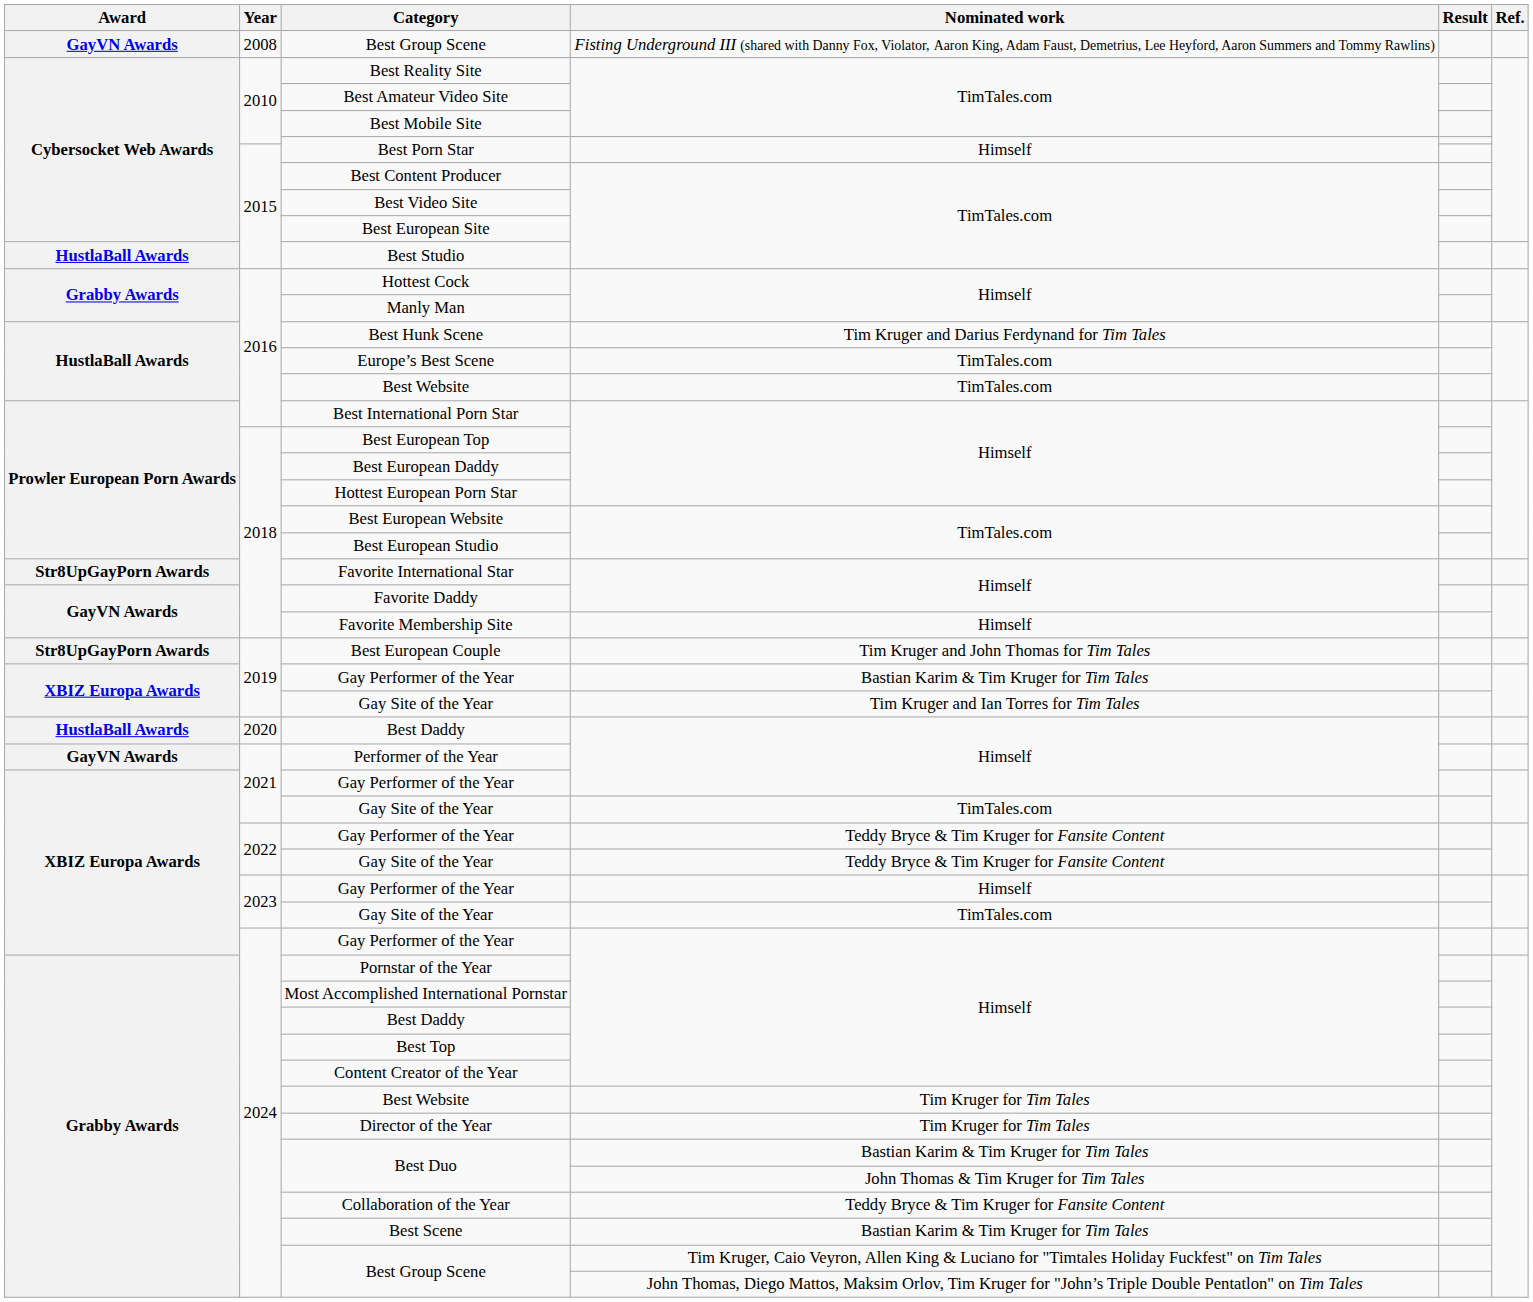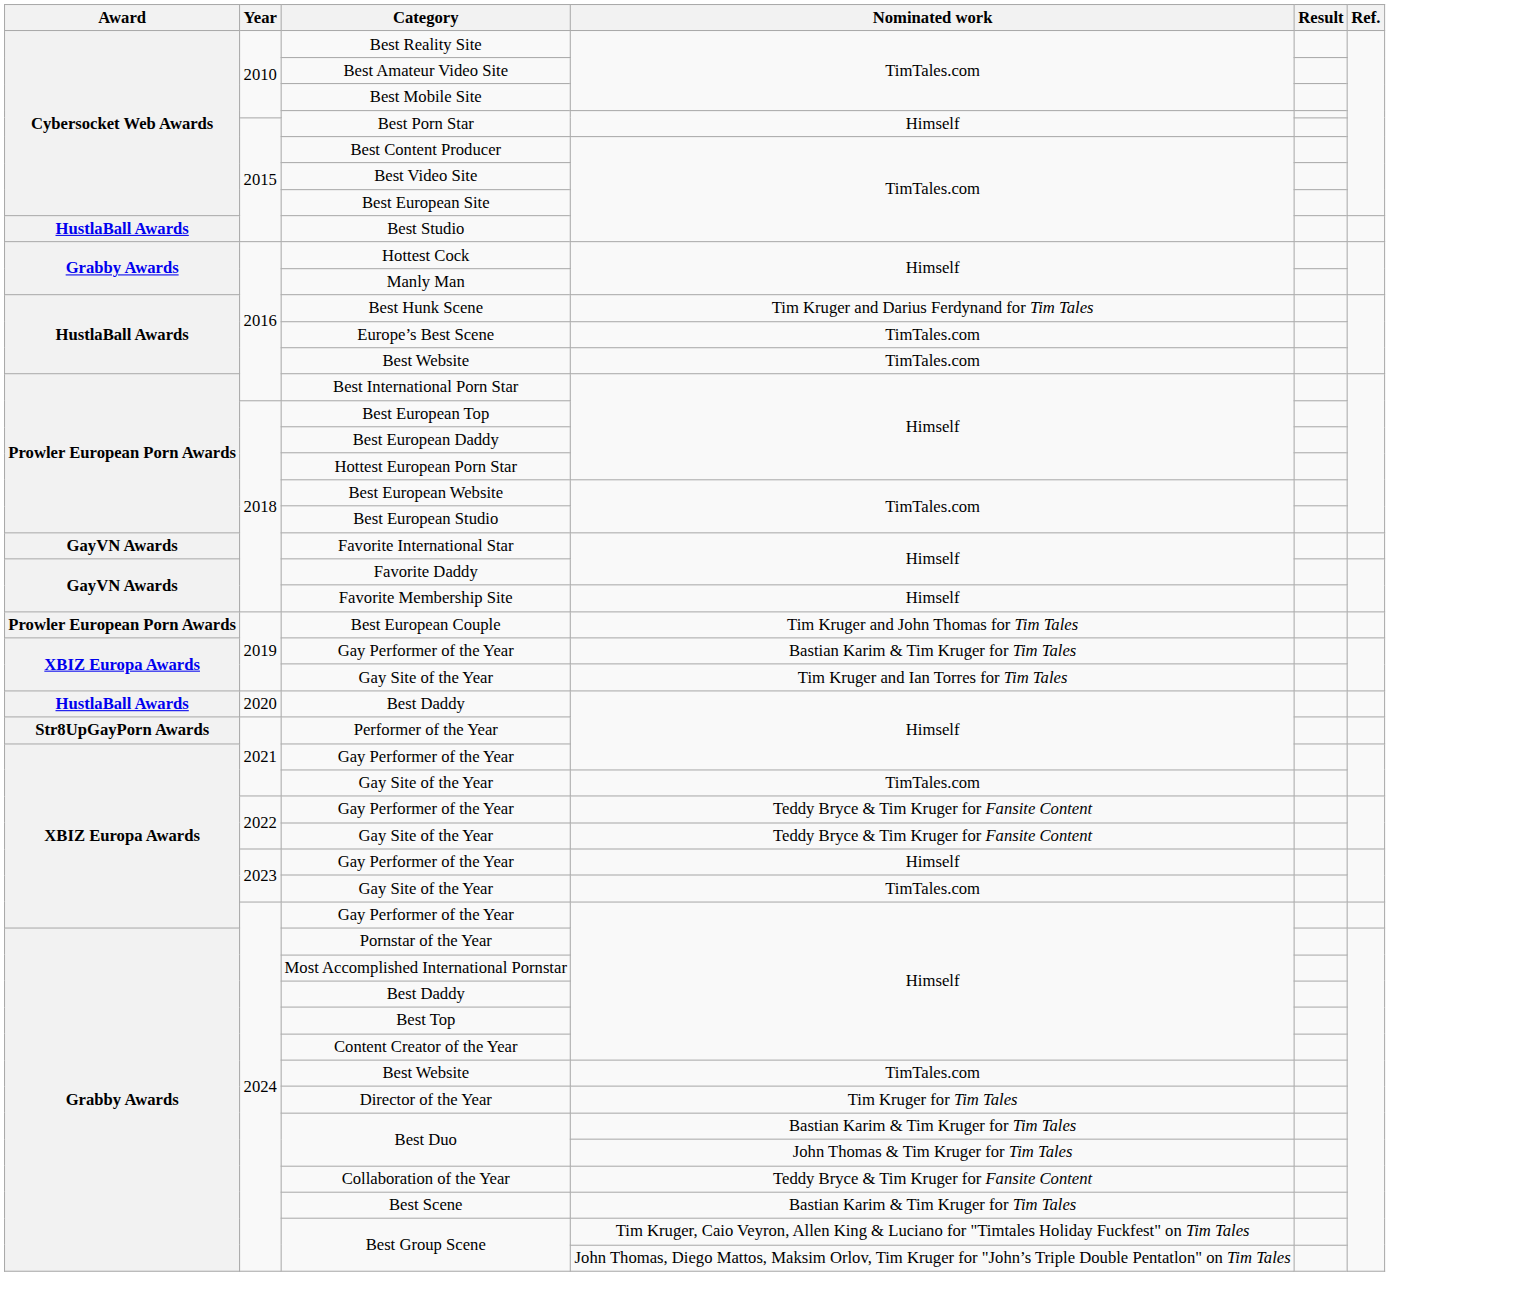- row: GayVN Awards | 2008 | Best Group Scene | Fisting Underground III (shared with Danny Fox, Violator, Aaron King, Adam Faust, Demetrius, Lee Heyford, Aaron Summers and Tommy Rawlins)
Favorite International Star | Award: Str8UpGayPorn Awards -> GayVN Awards
Best European Couple | Award: Str8UpGayPorn Awards -> Prowler European Porn Awards
Performer of the Year | Award: GayVN Awards -> Str8UpGayPorn Awards
2024 / Best Website | Nominated work: Tim Kruger for Tim Tales -> TimTales.com
